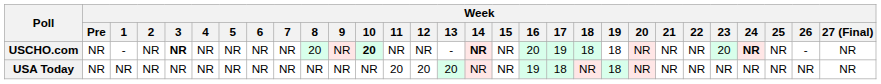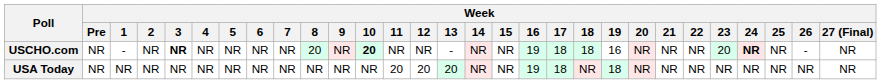USCHO.com | Week / 14: bold -> normal
USCHO.com | Week / 16: 20 -> 19
USCHO.com | Week / 17: 19 -> 18
USCHO.com | Week / 19: 18 -> 16
